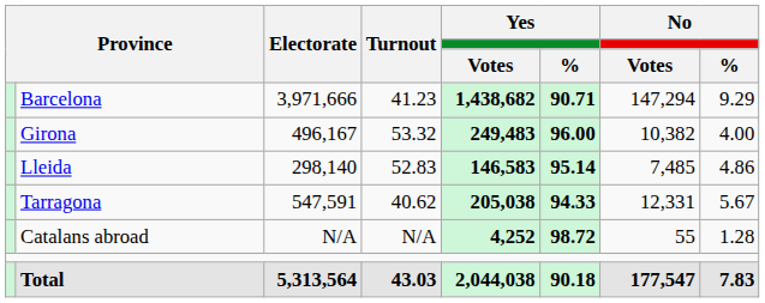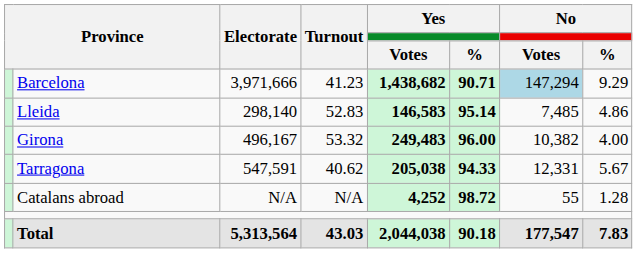Barcelona | No / Votes: no background -> lightblue background
rows swapped: Girona <-> Lleida
